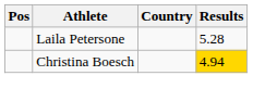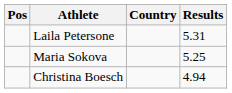Laila Petersone | Results: 5.28 -> 5.31
+ row: Maria Sokova | 5.25
Christina Boesch | Results: gold background -> no background
